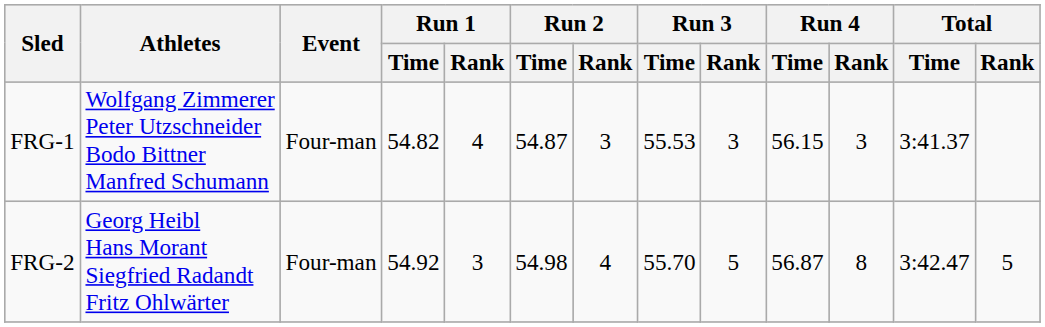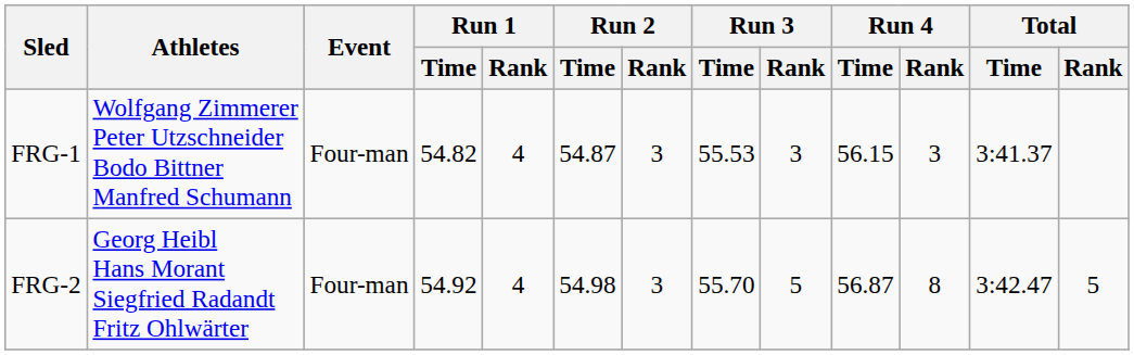FRG-2 | Run 1 / Rank: 3 -> 4
FRG-2 | Run 2 / Rank: 4 -> 3
